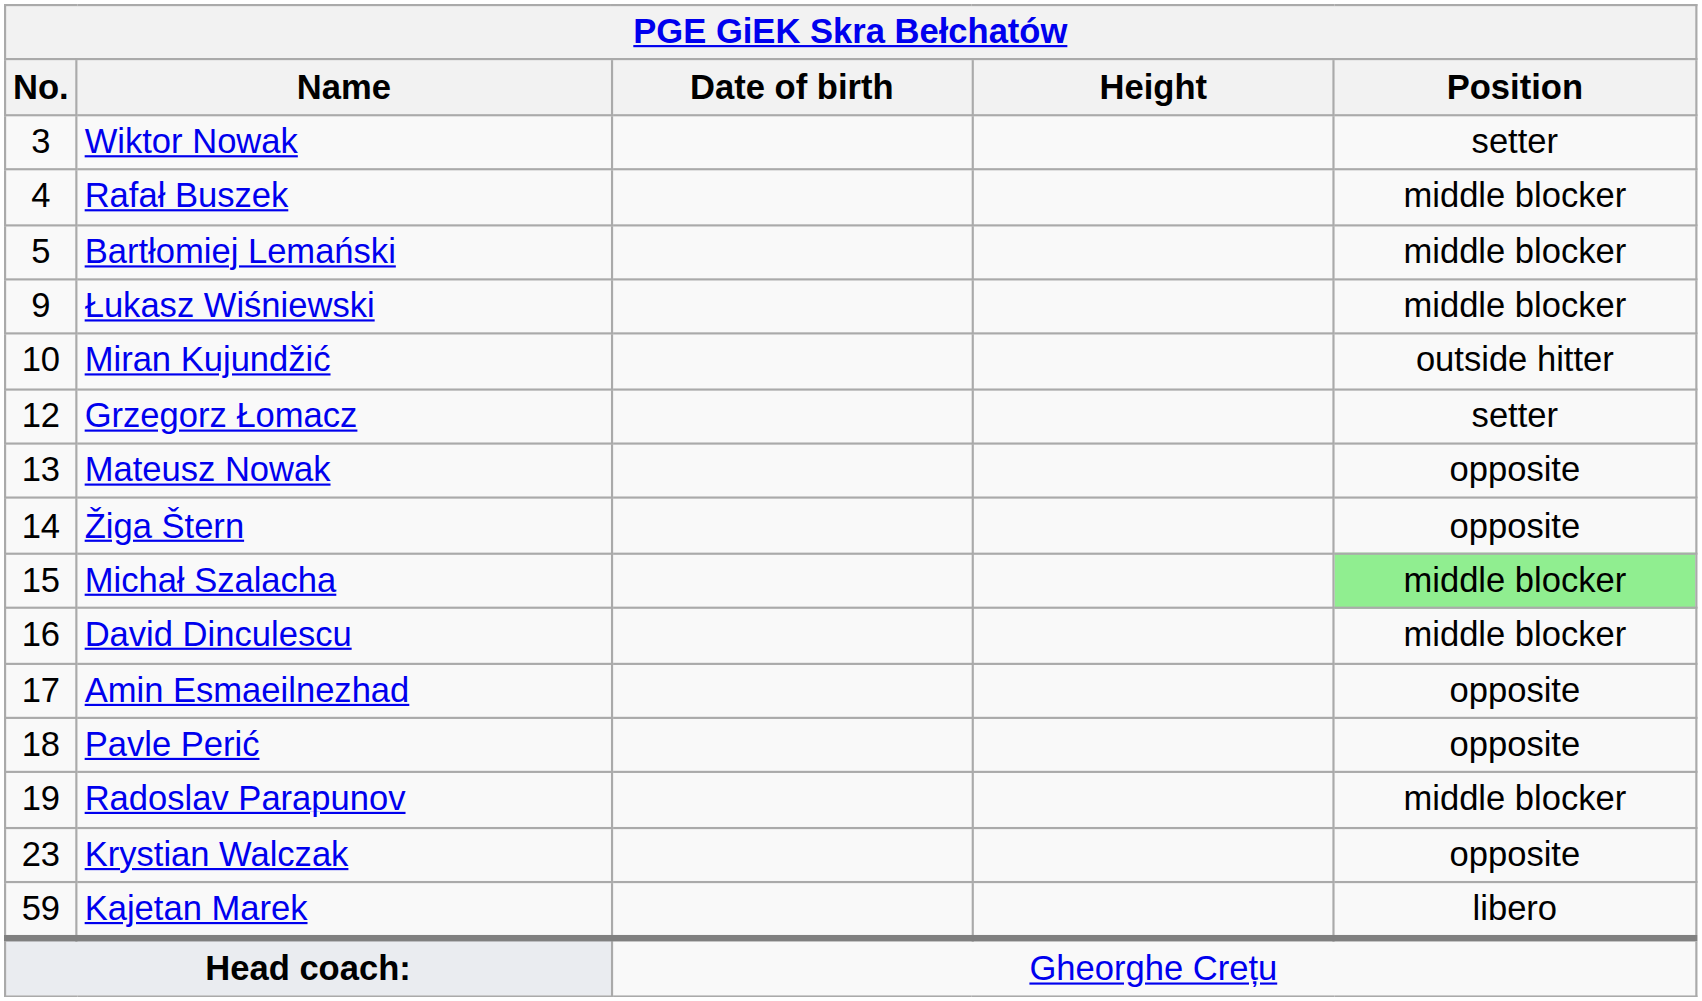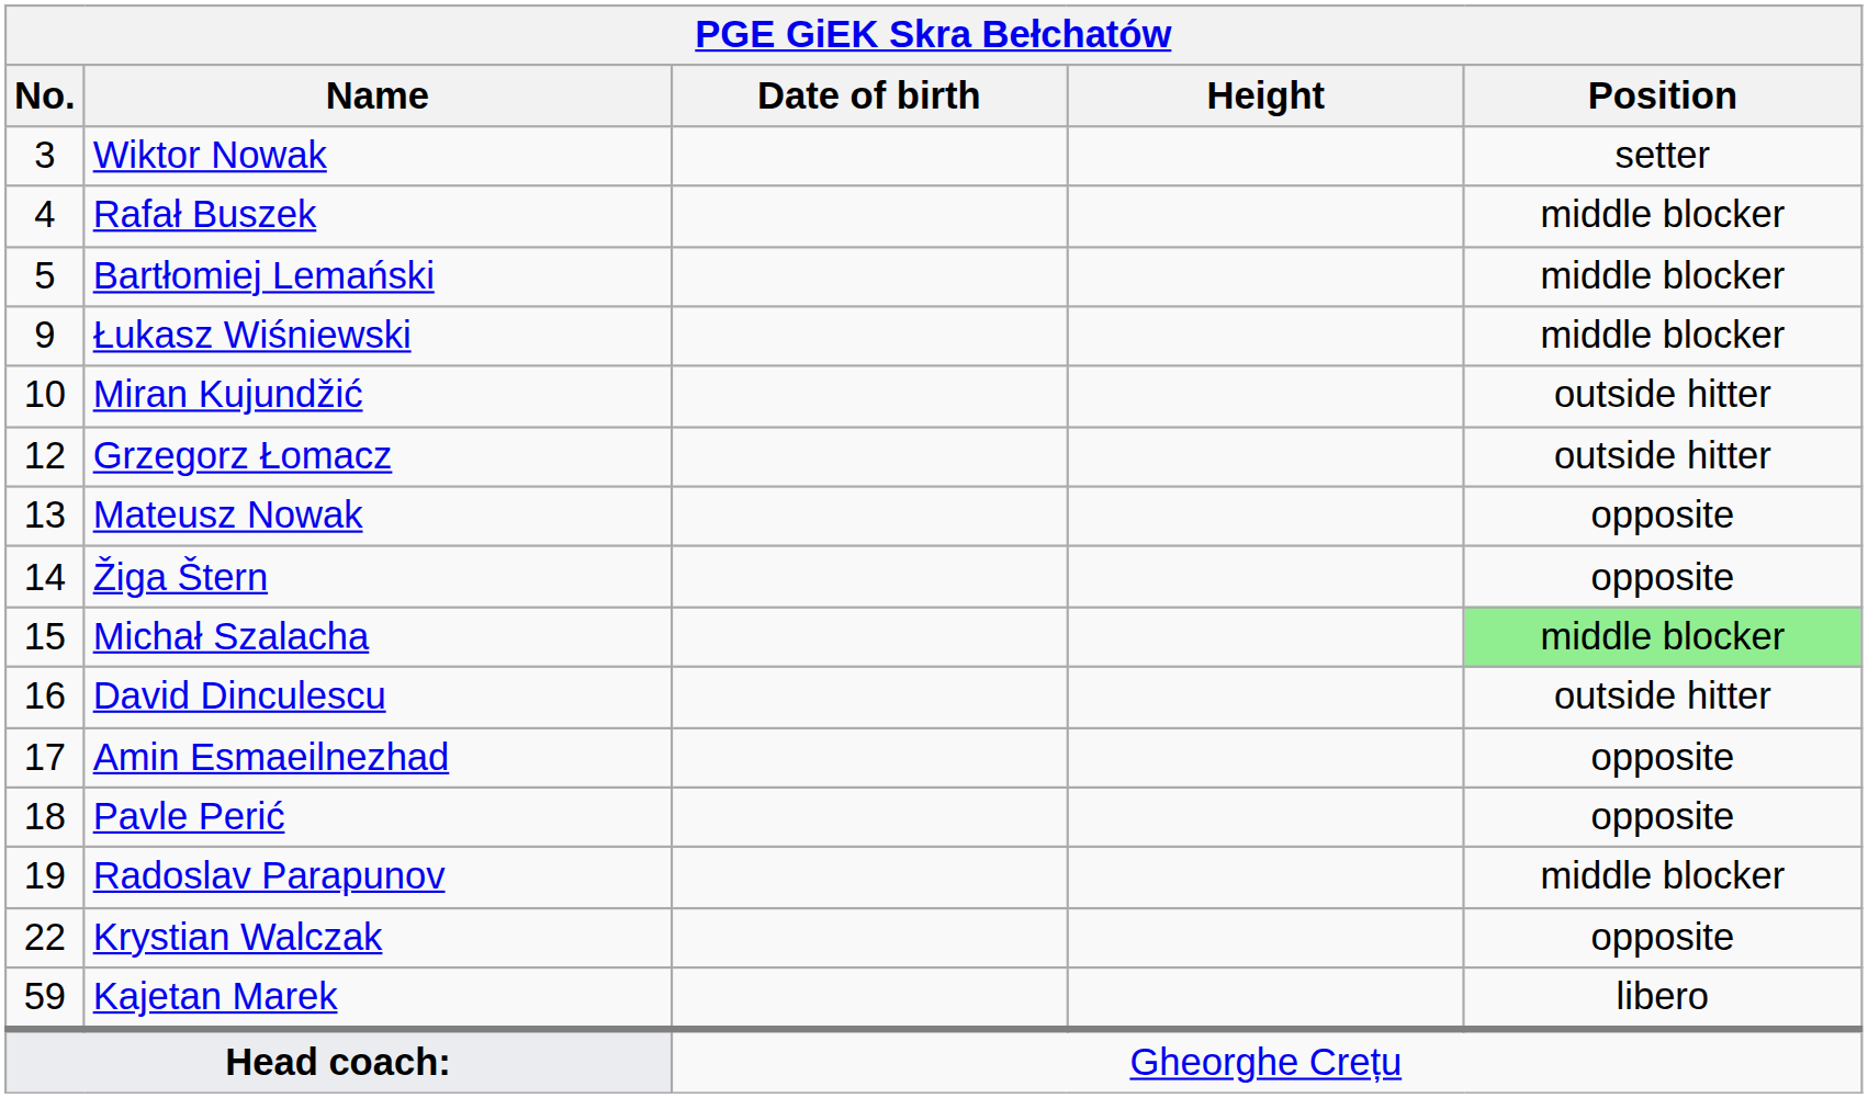Grzegorz Łomacz | Position: setter -> outside hitter
David Dinculescu | Position: middle blocker -> outside hitter
Krystian Walczak | No.: 23 -> 22
